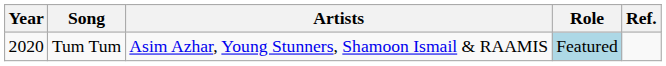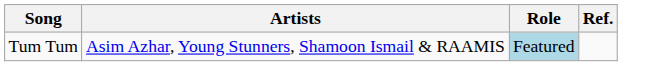- column: Year | 2020
